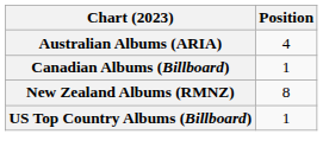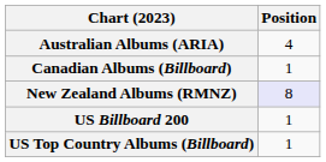New Zealand Albums (RMNZ) | Position: no background -> lavender background
+ row: US Billboard 200 | 1
